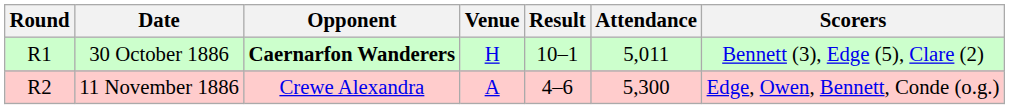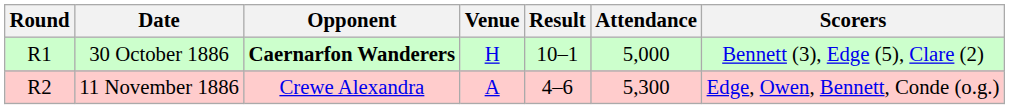30 October 1886 | Attendance: 5,011 -> 5,000
